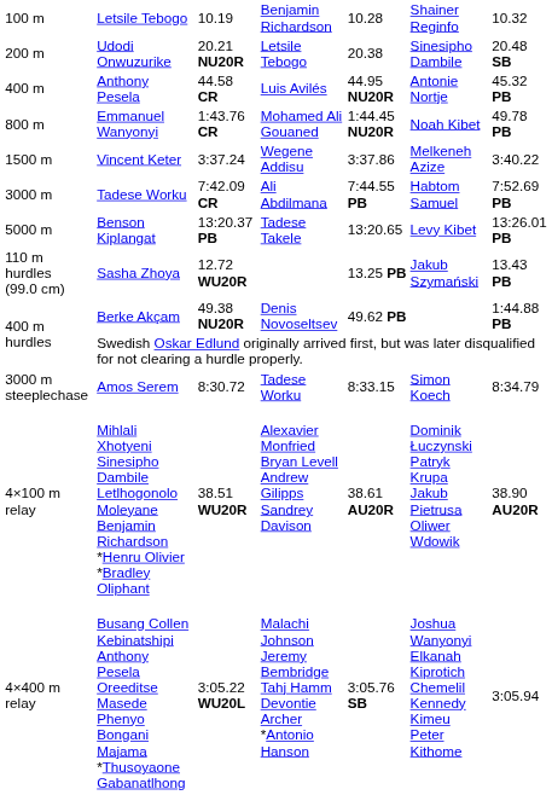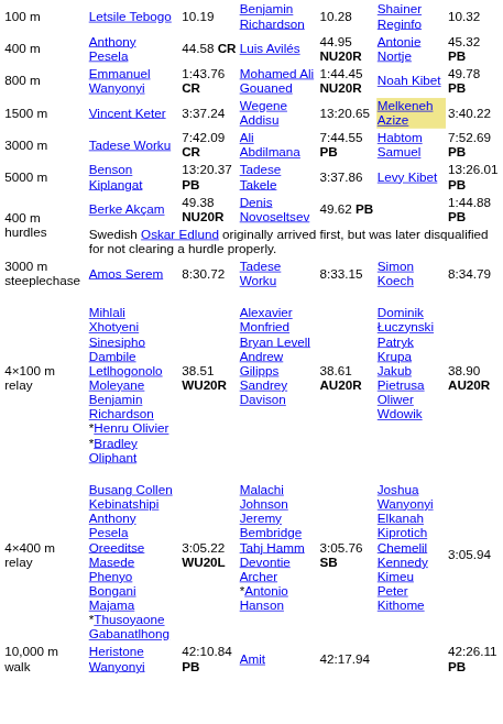- row: 200 m | Udodi Onwuzurike | 20.21 NU20R | Letsile Tebogo | 20.38 | Sinesipho Dambile | 20.48 SB
Vincent Keter | column 5: 3:37.86 -> 13:20.65
Vincent Keter | column 6: no background -> khaki background
Benson Kiplangat | column 5: 13:20.65 -> 3:37.86
- row: 110 m hurdles (99.0 cm) | Sasha Zhoya | 12.72 WU20R | 13.25 PB | Jakub Szymański | 13.43 PB
+ row: 10,000 m walk | Heristone Wanyonyi | 42:10.84 PB | Amit | 42:17.94 | 42:26.11 PB
